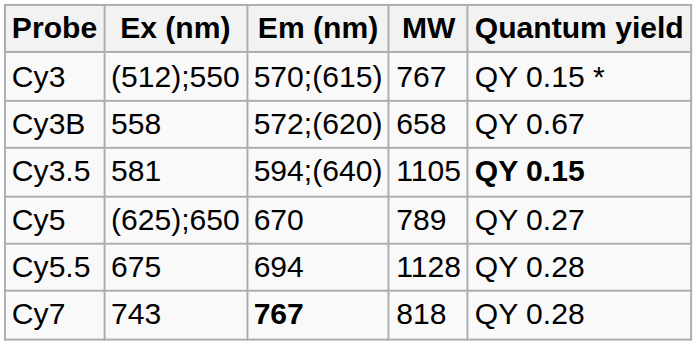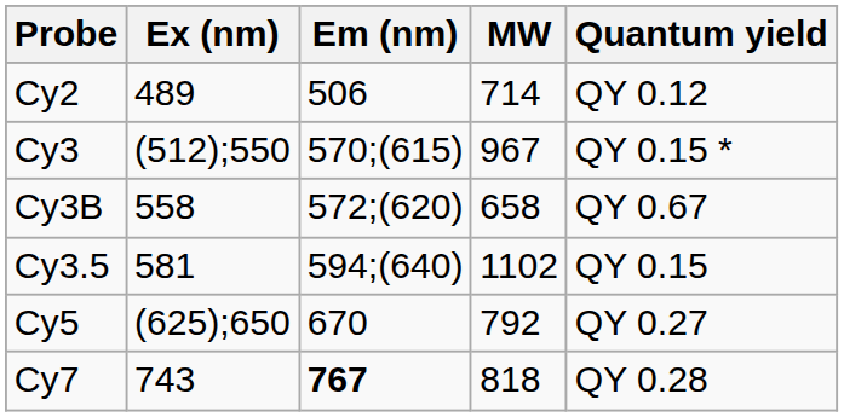+ row: Cy2 | 489 | 506 | 714 | QY 0.12
Cy3 | MW: 767 -> 967
Cy3.5 | MW: 1105 -> 1102
Cy3.5 | Quantum yield: bold -> normal
Cy5 | MW: 789 -> 792
- row: Cy5.5 | 675 | 694 | 1128 | QY 0.28
